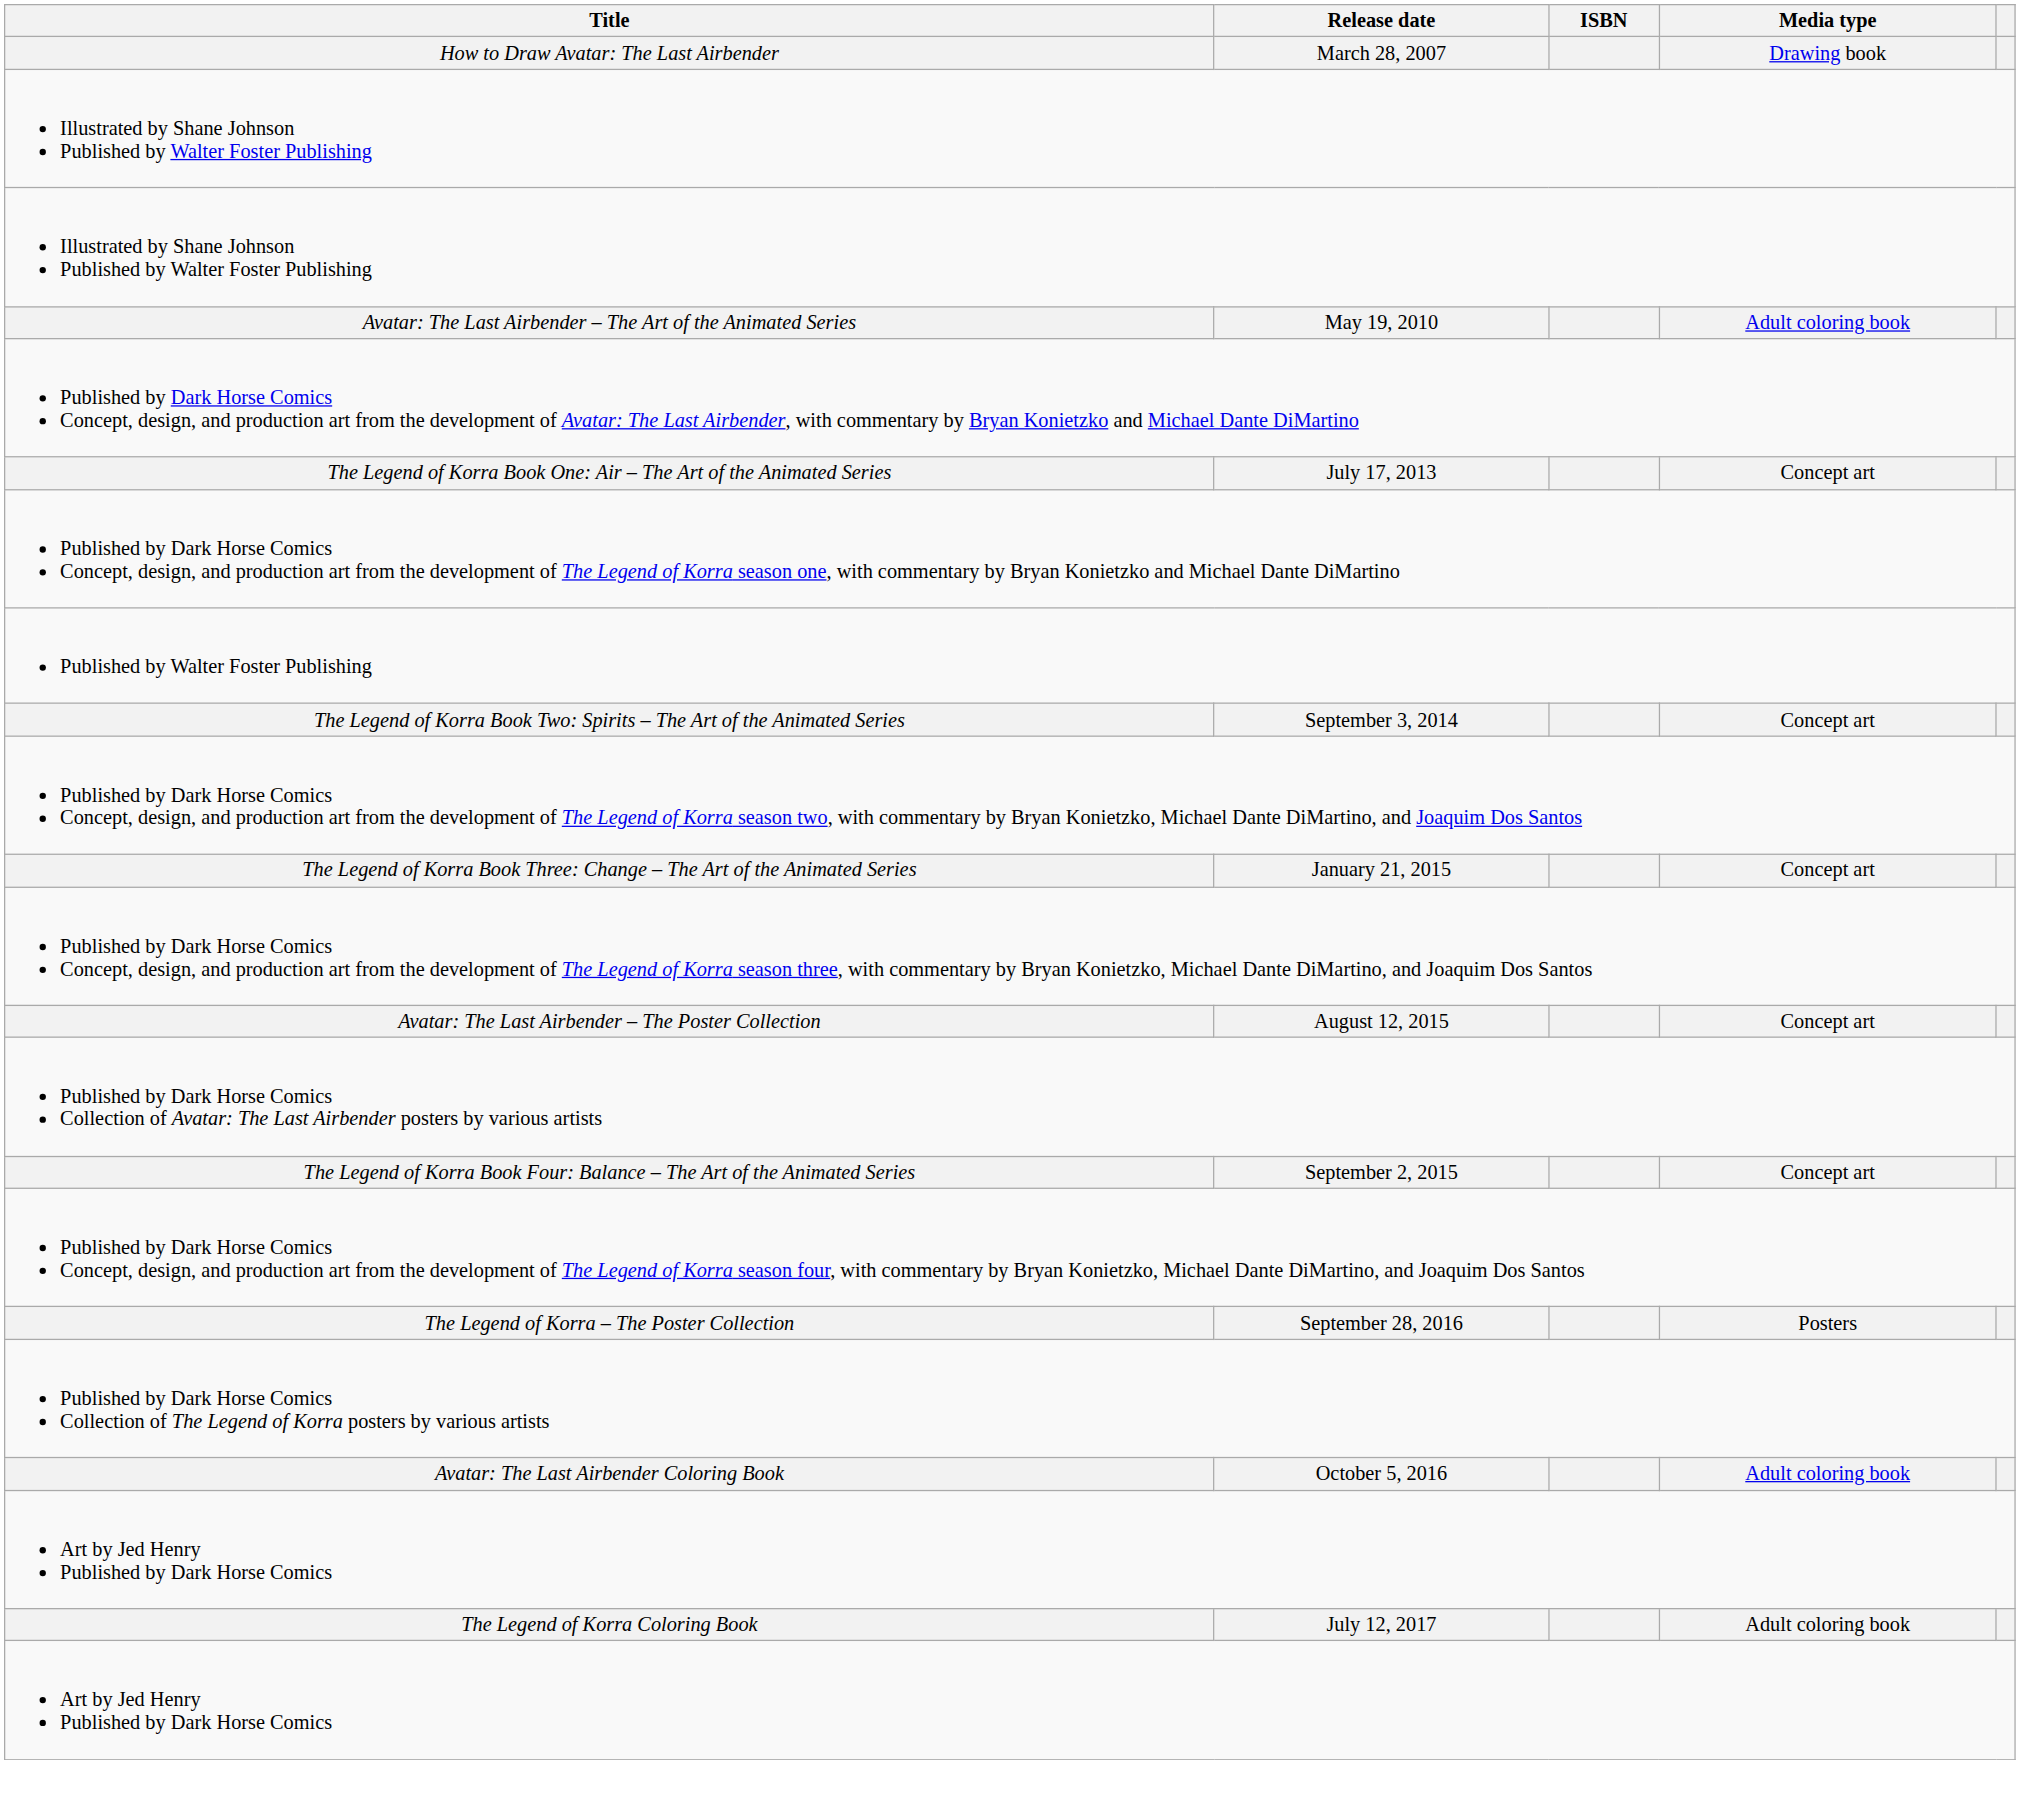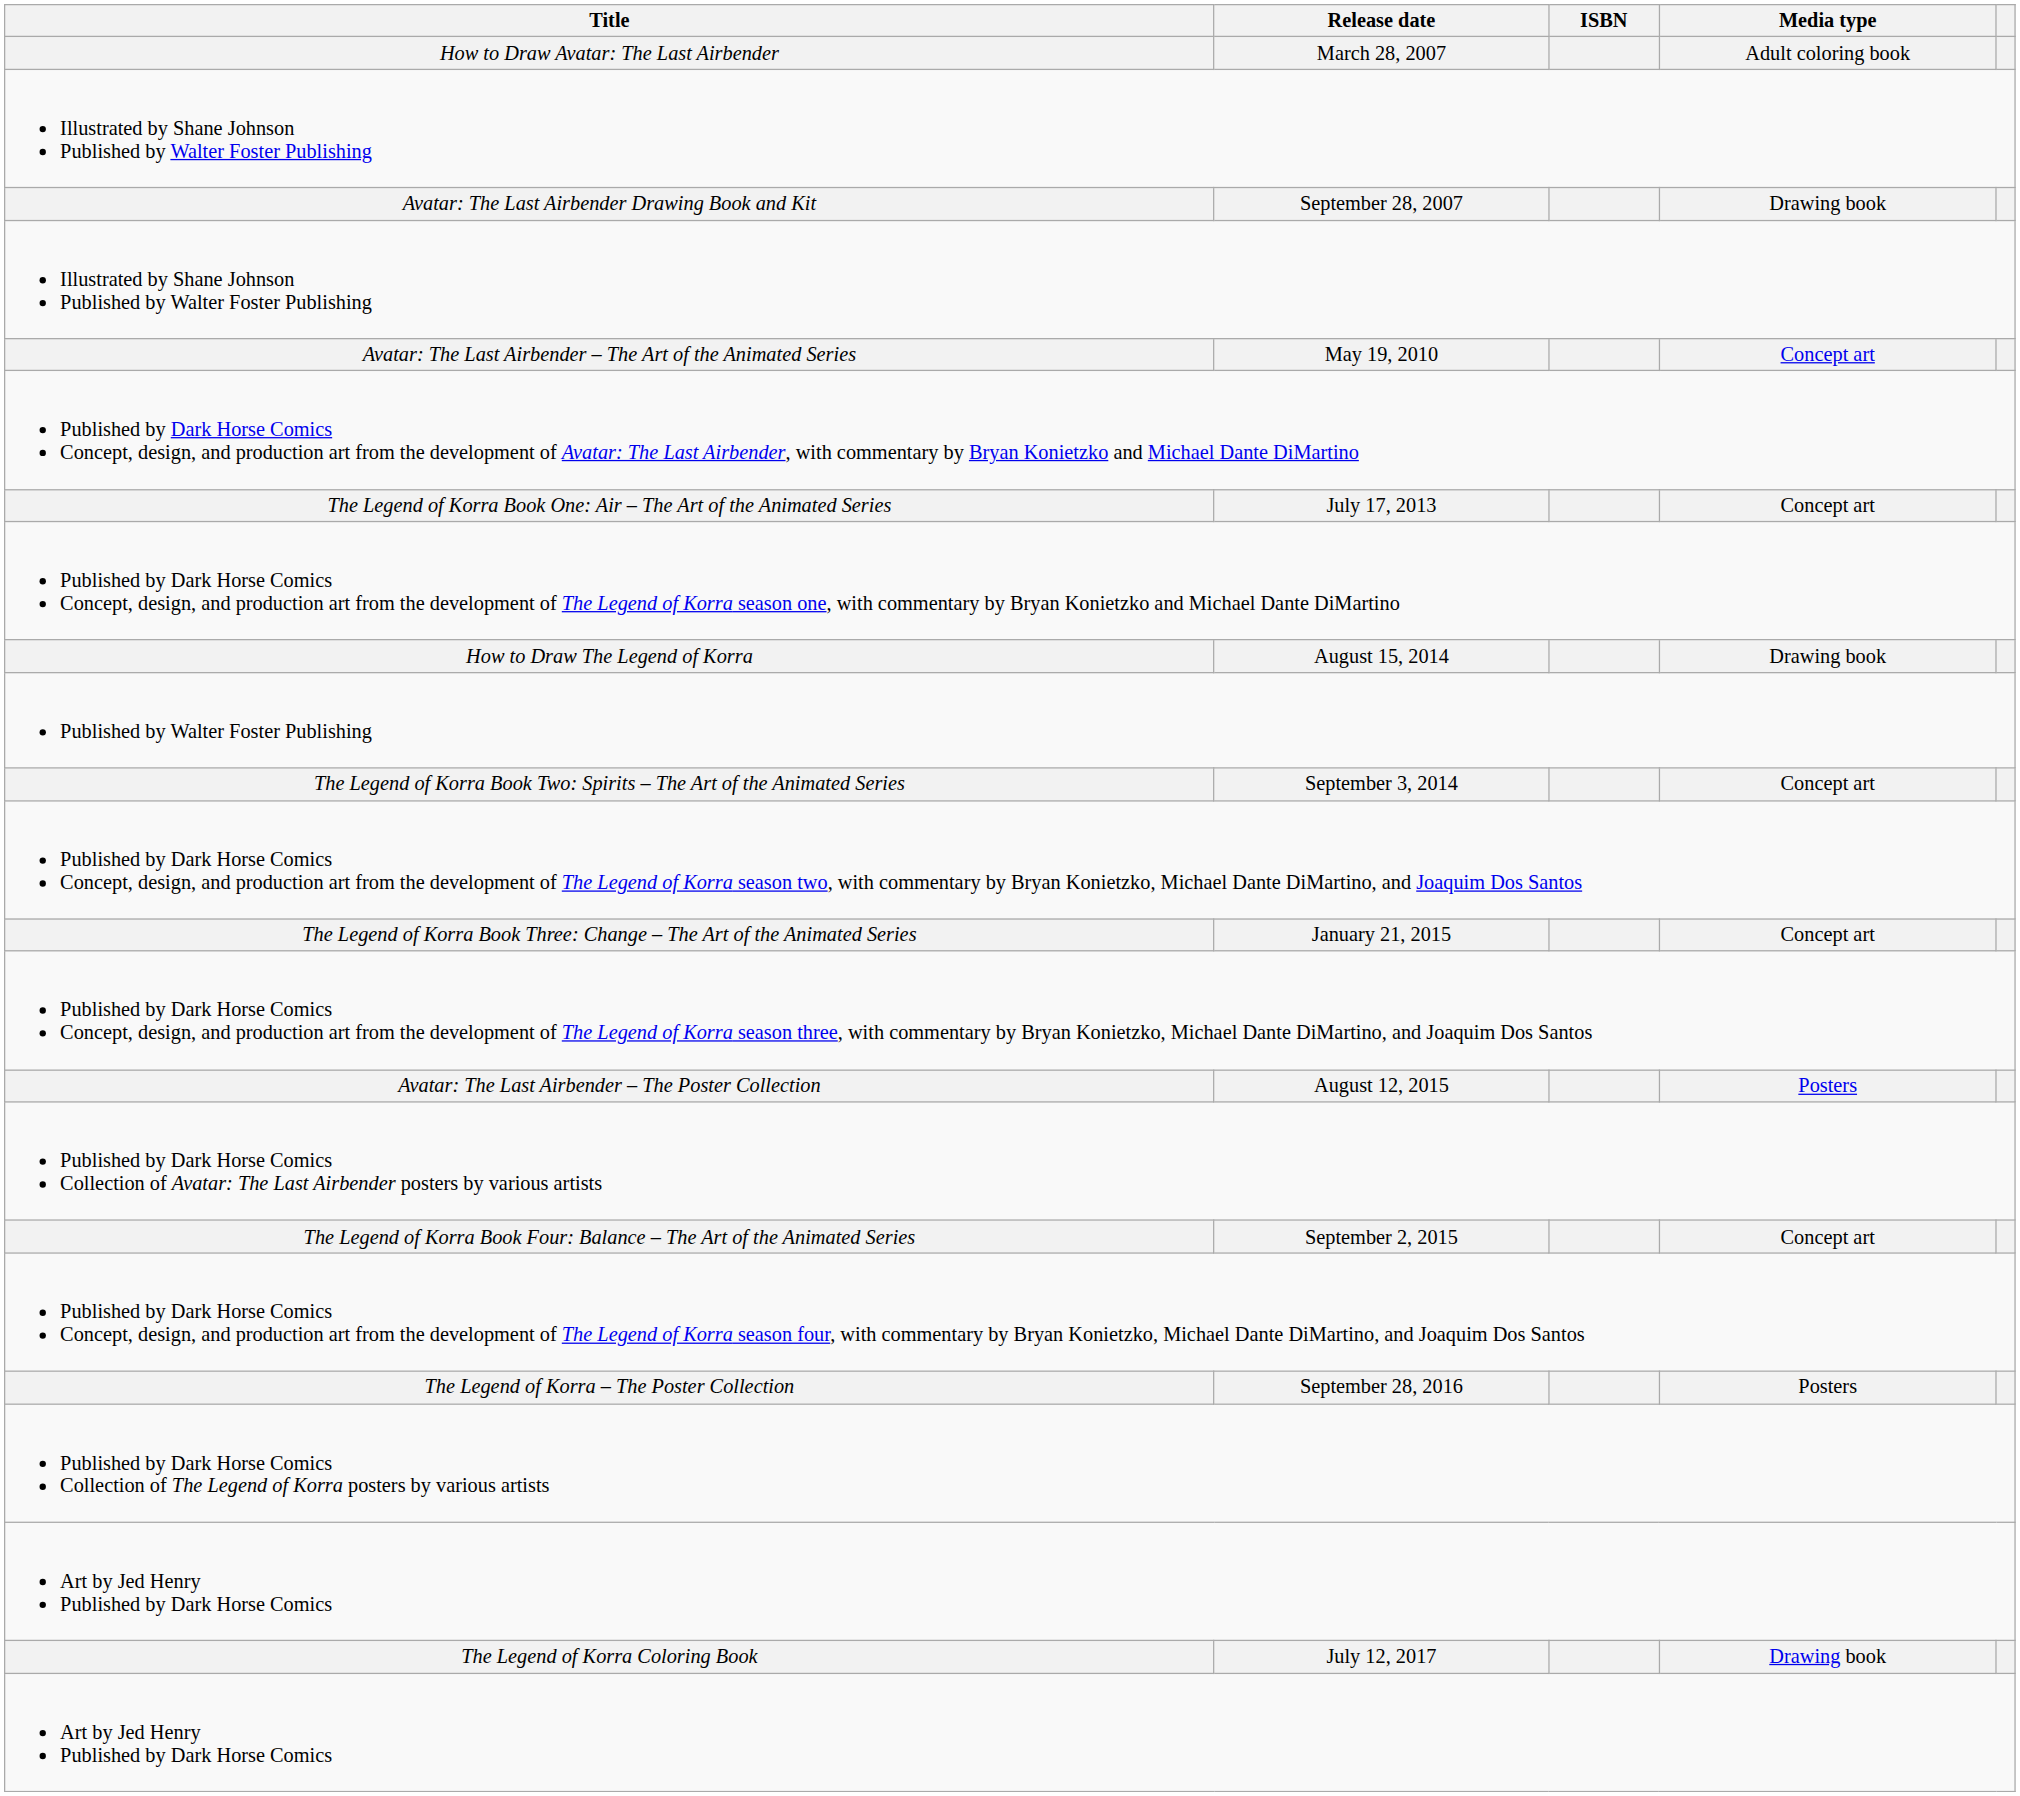How to Draw Avatar: The Last Airbender | Media type: Drawing book -> Adult coloring book
+ row: Avatar: The Last Airbender Drawing Book and Kit | September 28, 2007 | Drawing book
Avatar: The Last Airbender – The Art of the Animated Series | Media type: Adult coloring book -> Concept art
+ row: How to Draw The Legend of Korra | August 15, 2014 | Drawing book
Avatar: The Last Airbender – The Poster Collection | Media type: Concept art -> Posters
- row: Avatar: The Last Airbender Coloring Book | October 5, 2016 | Adult coloring book
The Legend of Korra Coloring Book | Media type: Adult coloring book -> Drawing book
